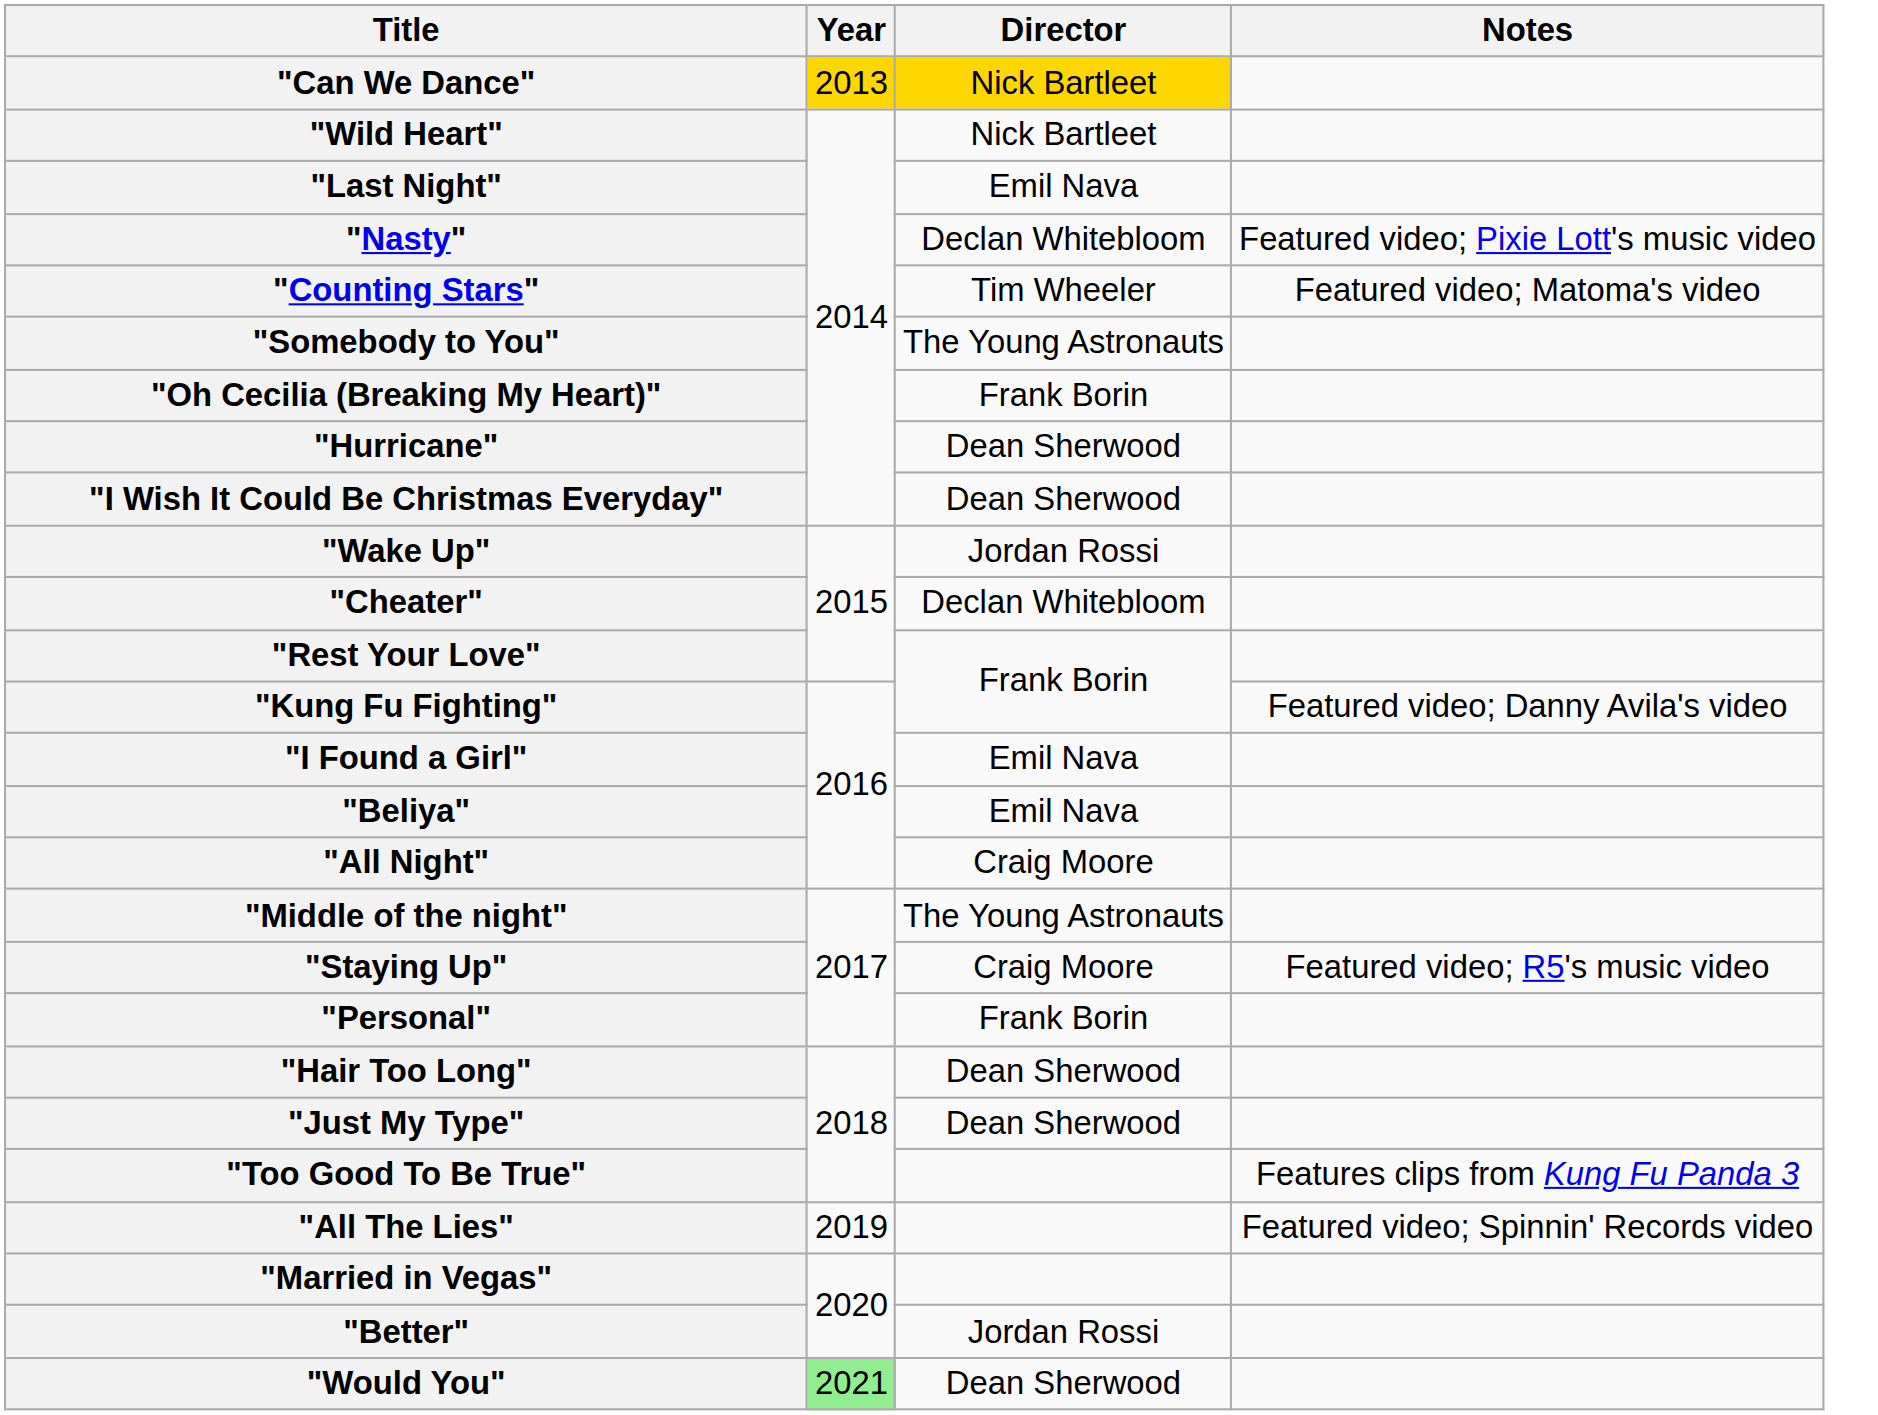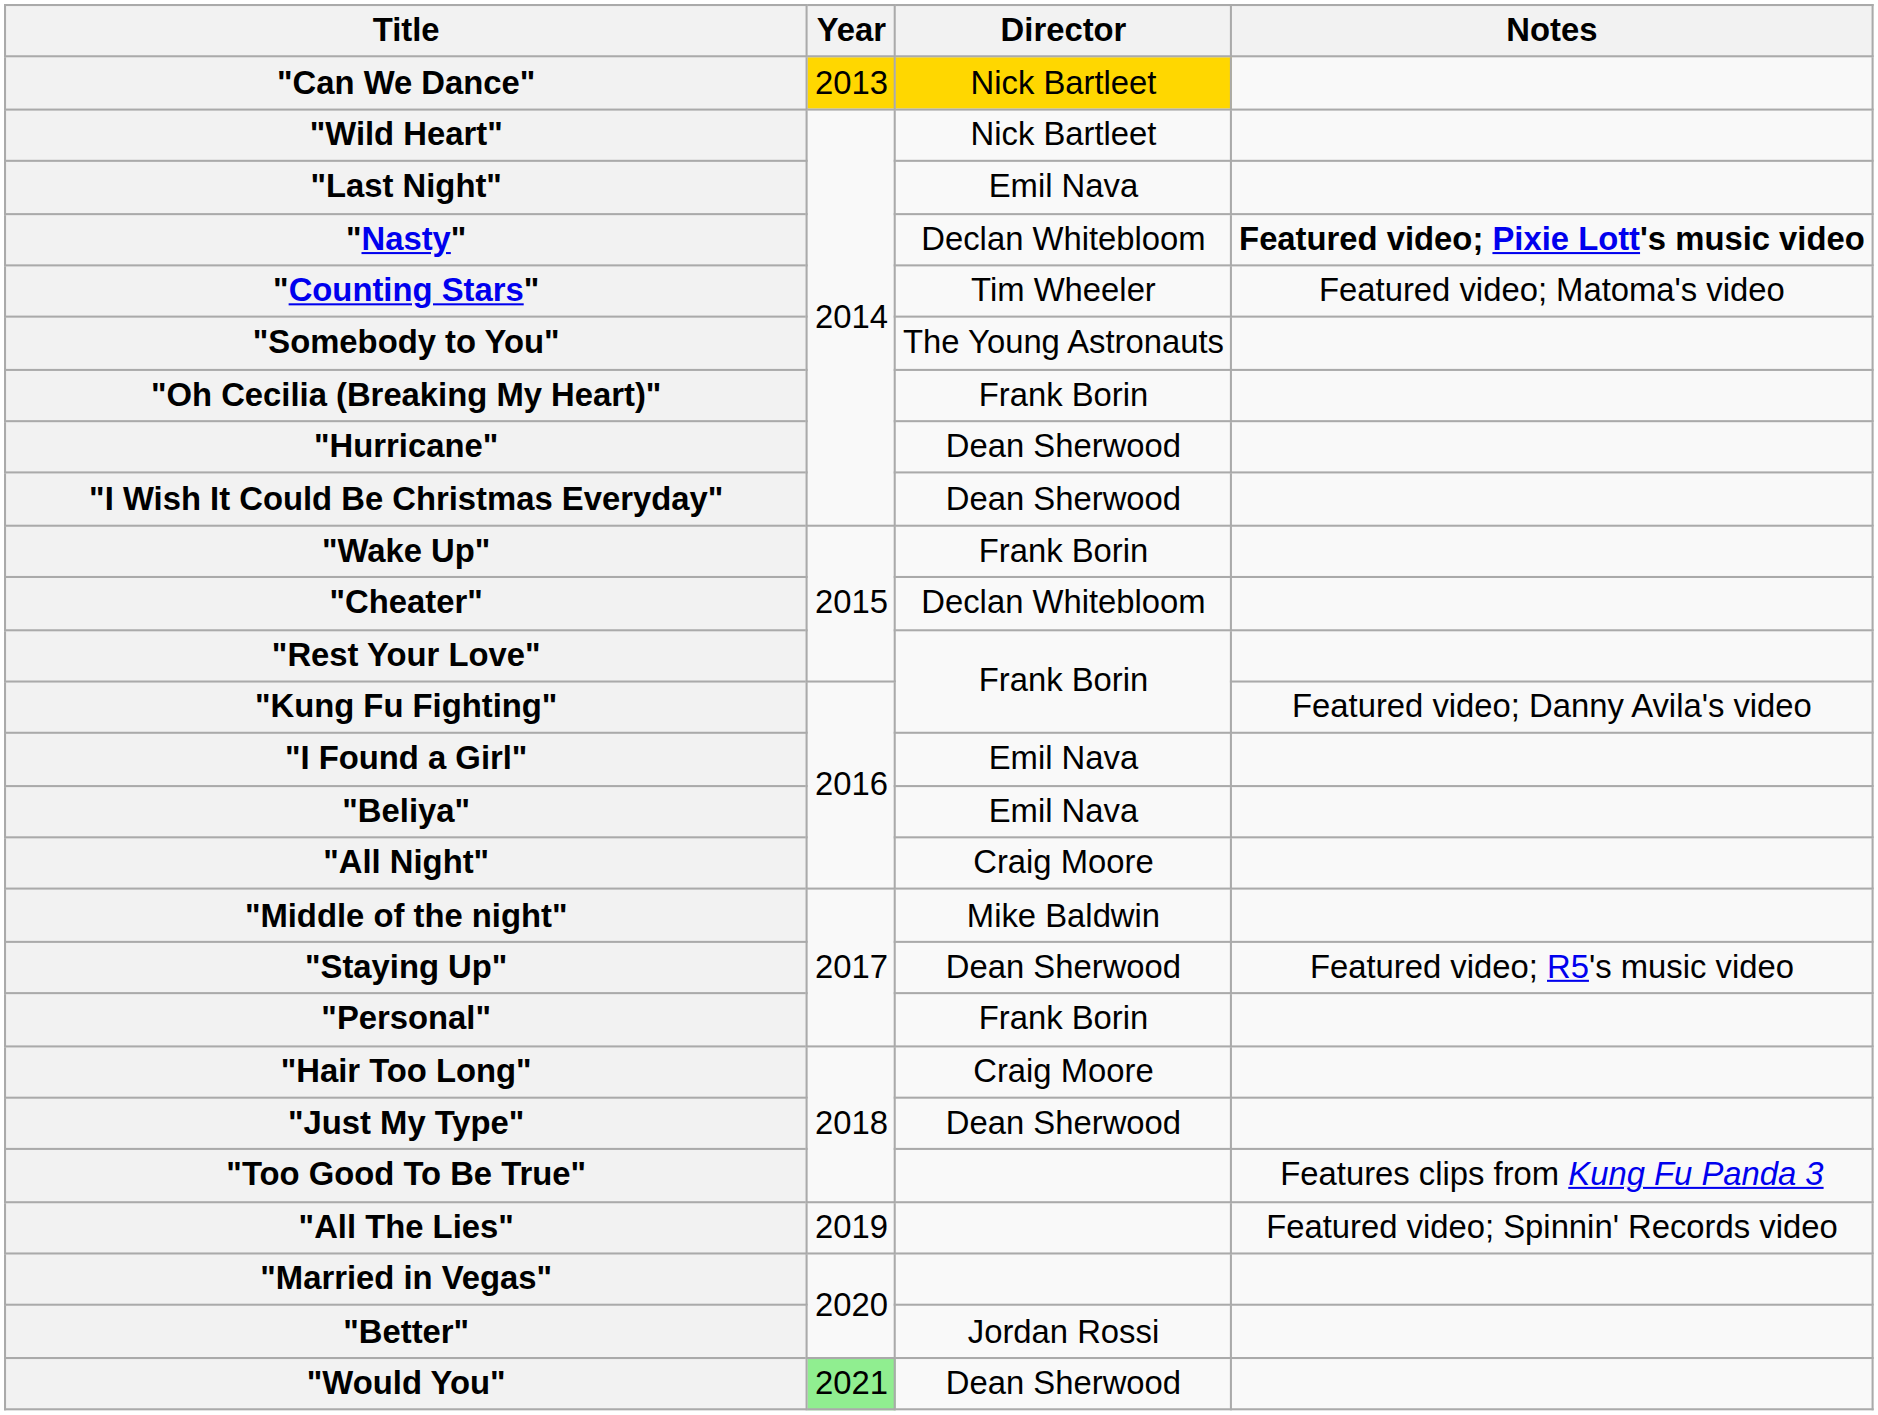"Nasty" | Notes: normal -> bold
"Wake Up" | Director: Jordan Rossi -> Frank Borin
"Middle of the night" | Director: The Young Astronauts -> Mike Baldwin
"Staying Up" | Director: Craig Moore -> Dean Sherwood
"Hair Too Long" | Director: Dean Sherwood -> Craig Moore
